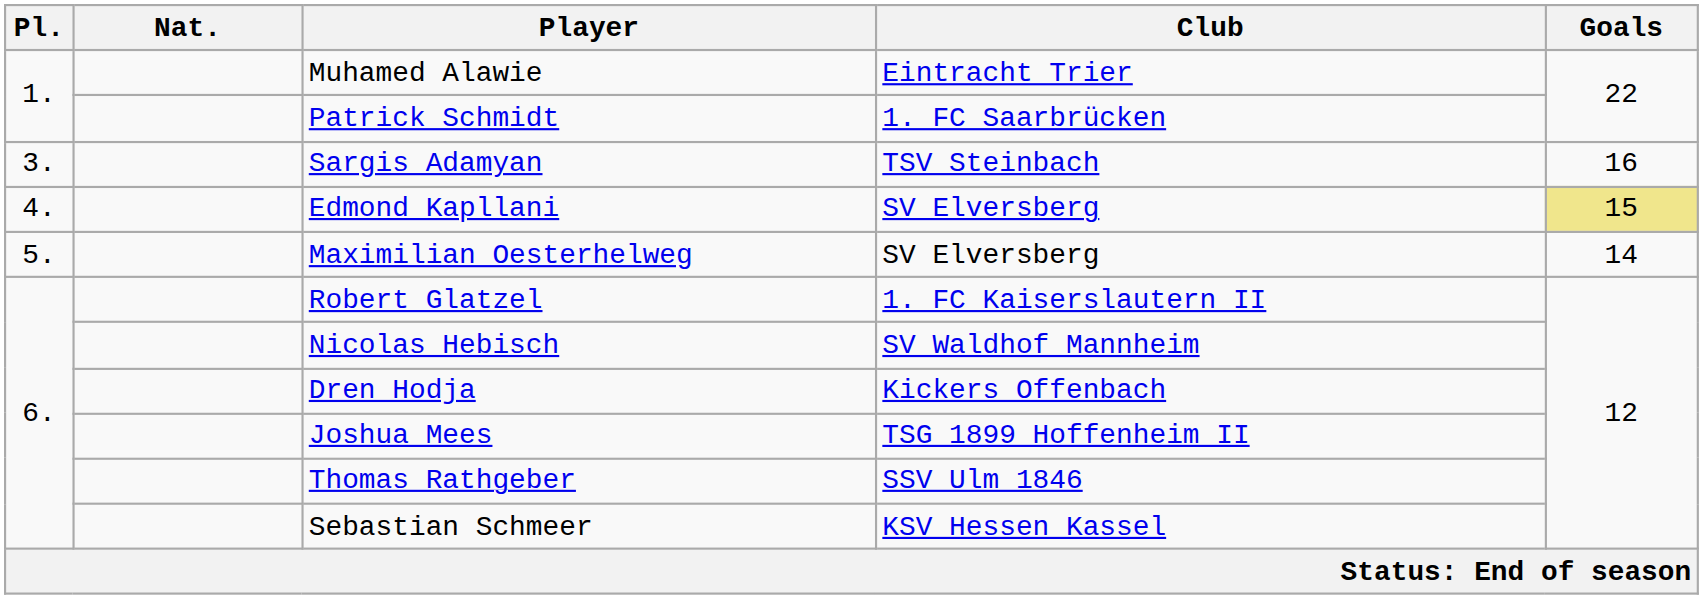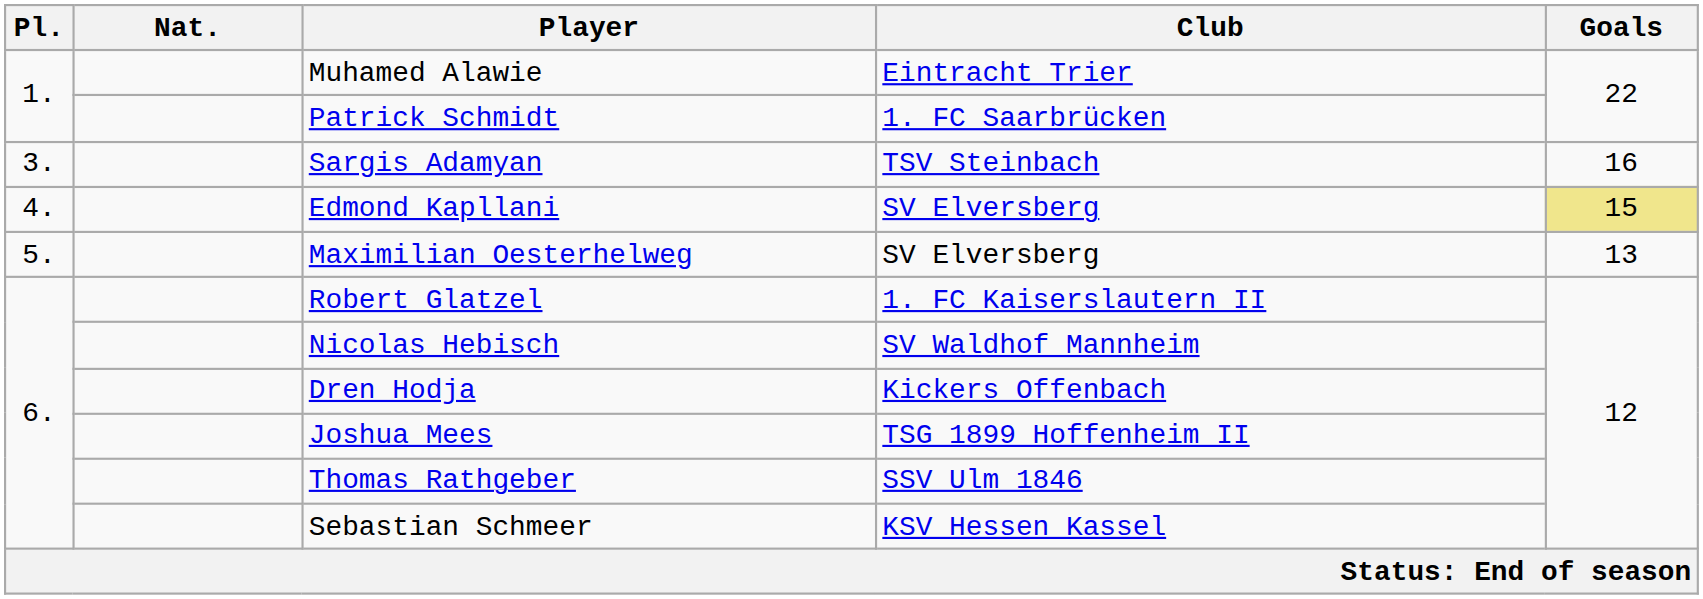Maximilian Oesterhelweg | Goals: 14 -> 13
